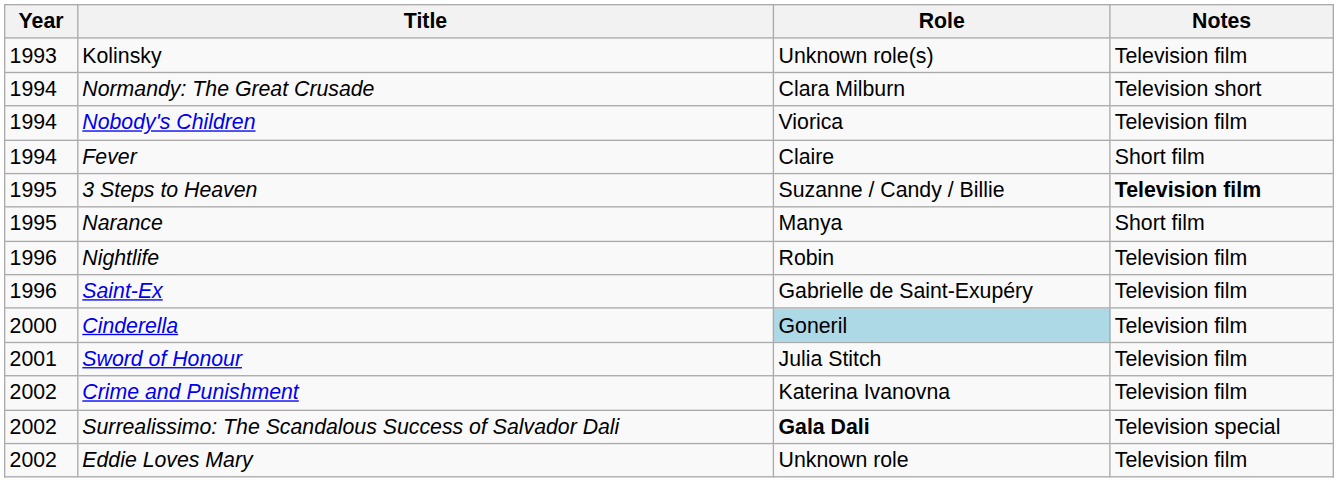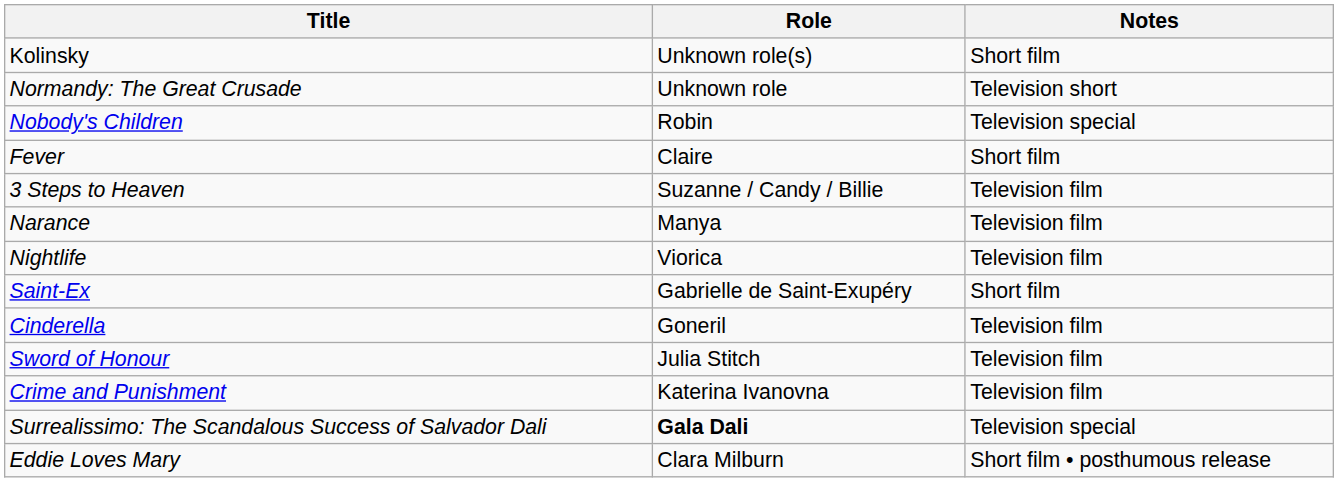- column: Year | 1993 | 1994 | 1994 | 1994 | 1995 | 1995 | 1996 | 1996 | 2000 | 2001 | 2002 | 2002 | 2002
Kolinsky | Notes: Television film -> Short film
Normandy: The Great Crusade | Role: Clara Milburn -> Unknown role
Nobody's Children | Role: Viorica -> Robin
Nobody's Children | Notes: Television film -> Television special
3 Steps to Heaven | Notes: bold -> normal
Narance | Notes: Short film -> Television film
Nightlife | Role: Robin -> Viorica
Saint-Ex | Notes: Television film -> Short film
Cinderella | Role: lightblue background -> no background
Eddie Loves Mary | Role: Unknown role -> Clara Milburn
Eddie Loves Mary | Notes: Television film -> Short film • posthumous release
